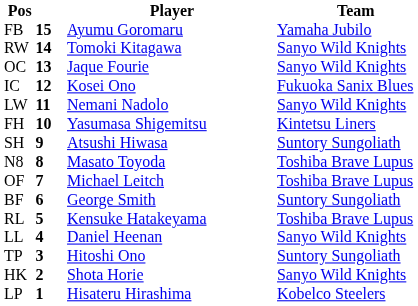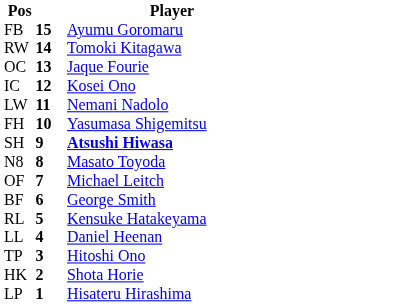- column: Team | Yamaha Jubilo | Sanyo Wild Knights | Sanyo Wild Knights | Fukuoka Sanix Blues | Sanyo Wild Knights | Kintetsu Liners | Suntory Sungoliath | Toshiba Brave Lupus | Toshiba Brave Lupus | Suntory Sungoliath | Toshiba Brave Lupus | Sanyo Wild Knights | Suntory Sungoliath | Sanyo Wild Knights | Kobelco Steelers
SH | Player: normal -> bold
